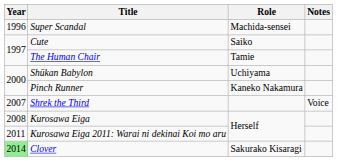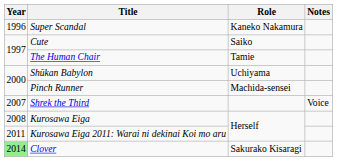Super Scandal | Role: Machida-sensei -> Kaneko Nakamura
Pinch Runner | Role: Kaneko Nakamura -> Machida-sensei
